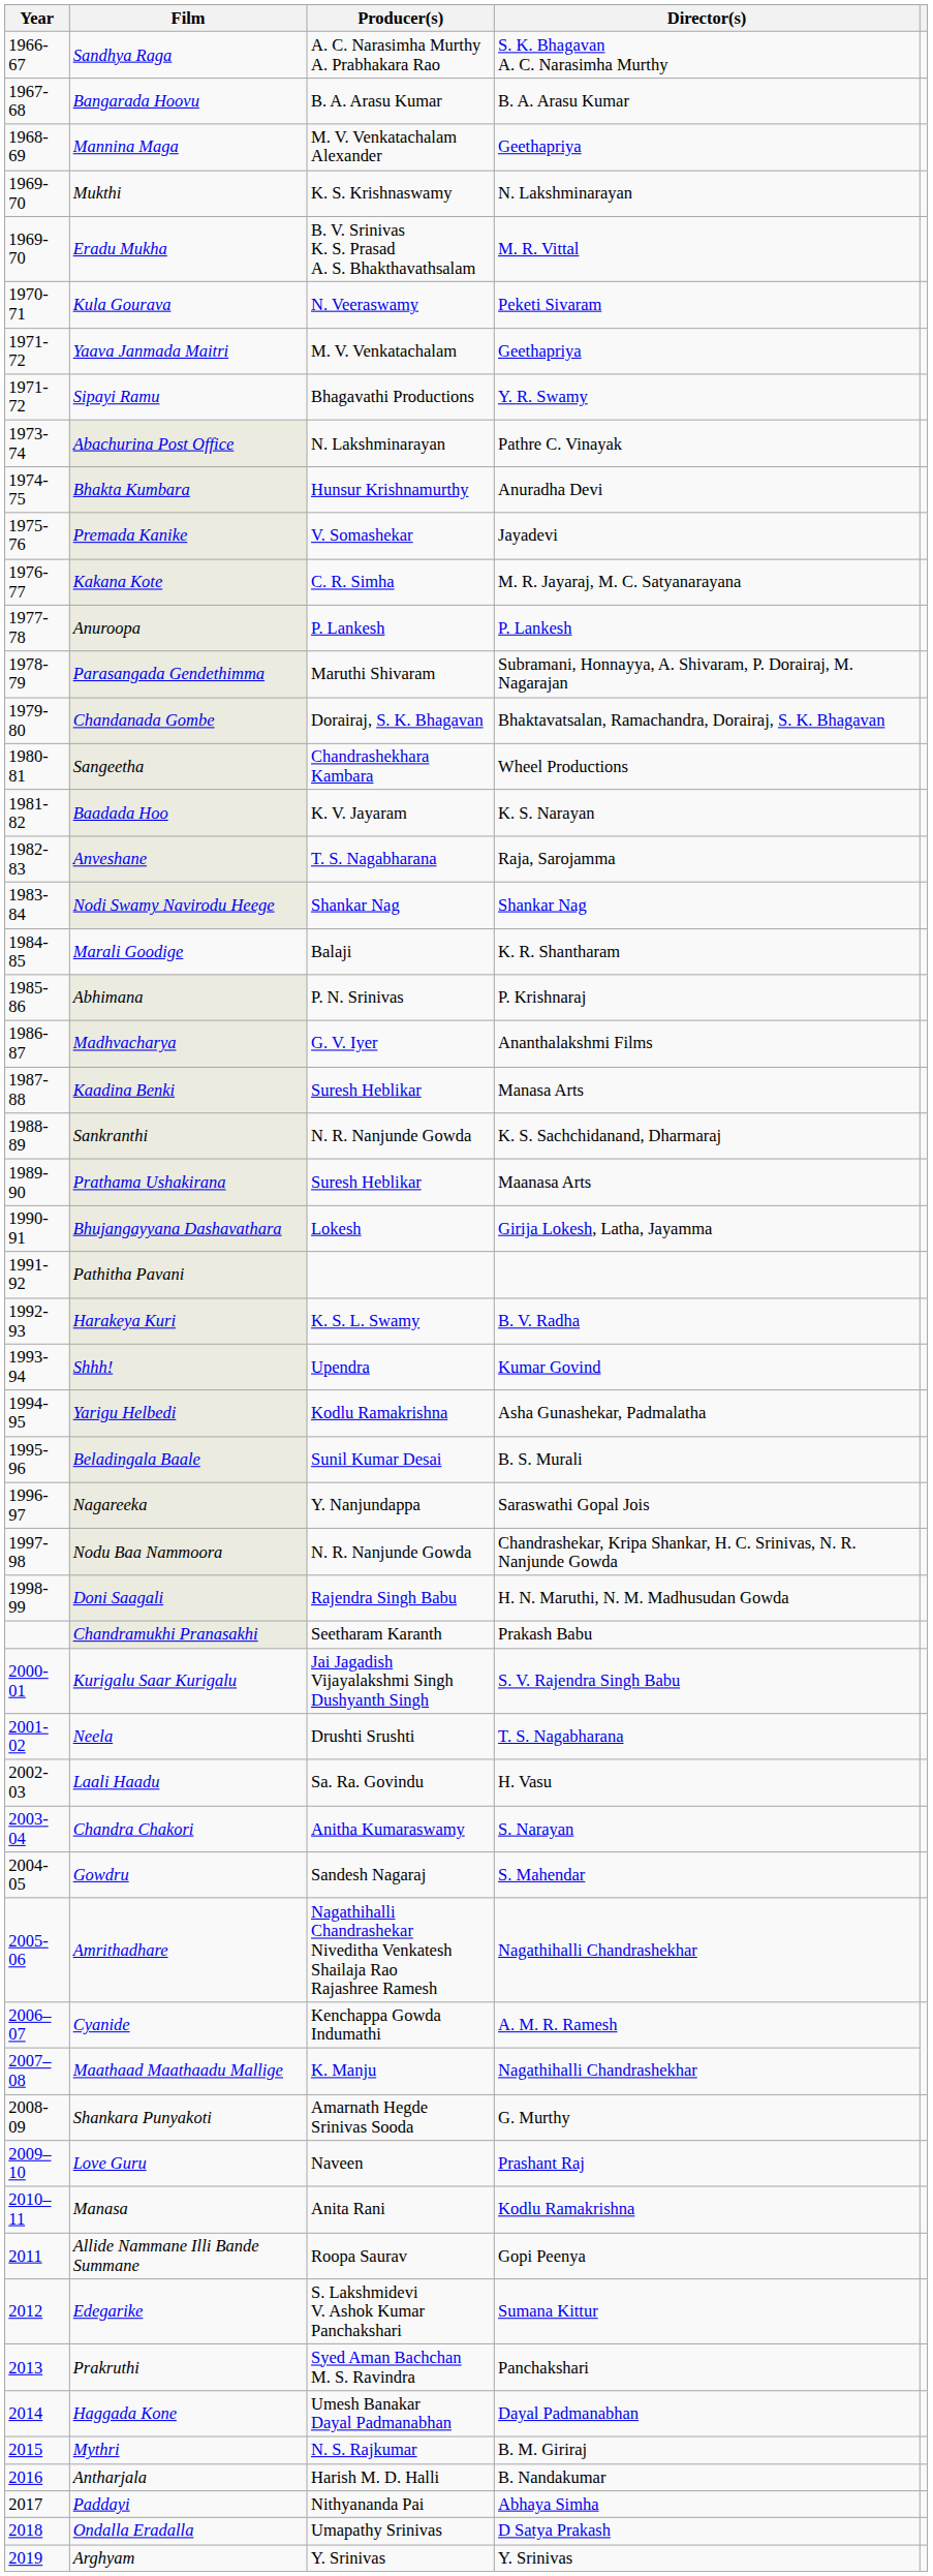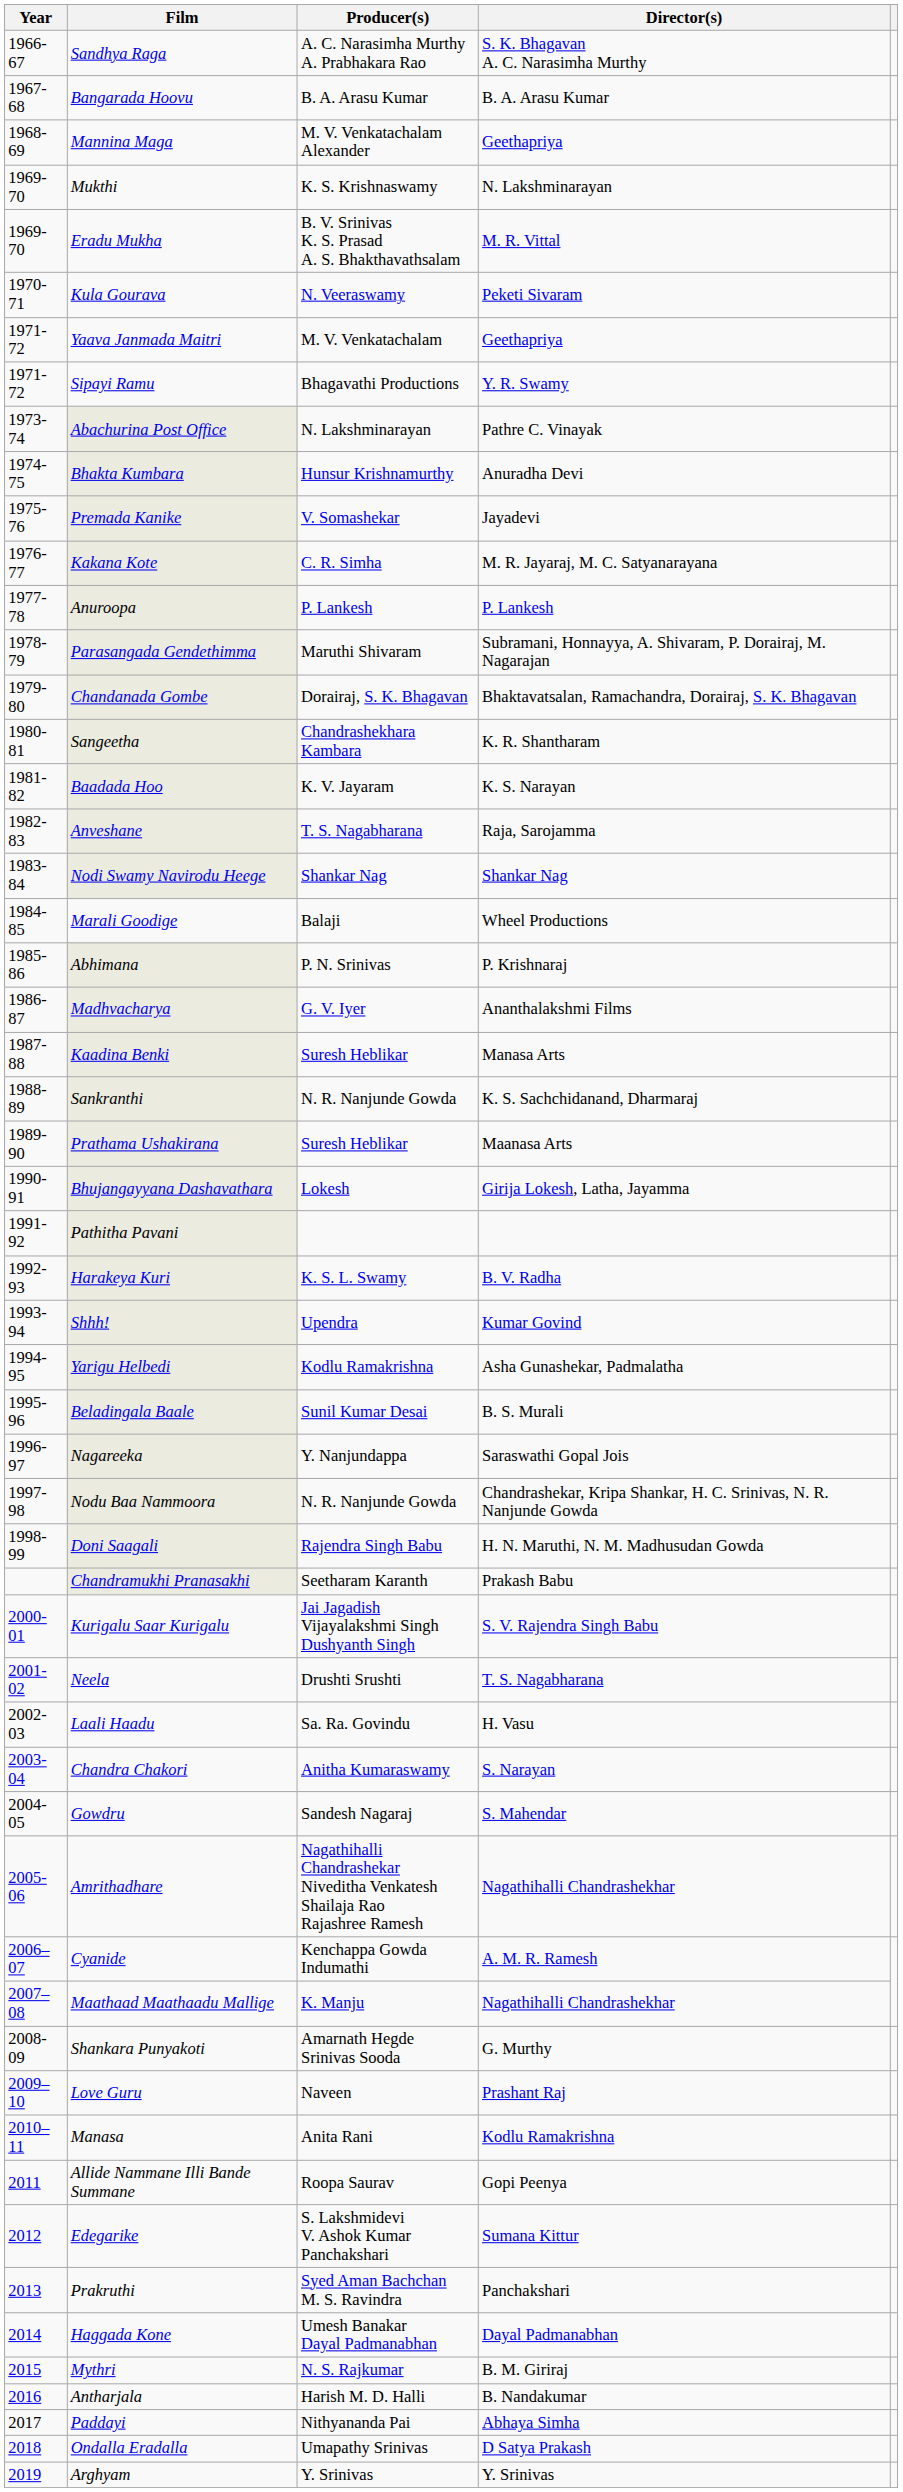Sangeetha | Director(s): Wheel Productions -> K. R. Shantharam
Marali Goodige | Director(s): K. R. Shantharam -> Wheel Productions
